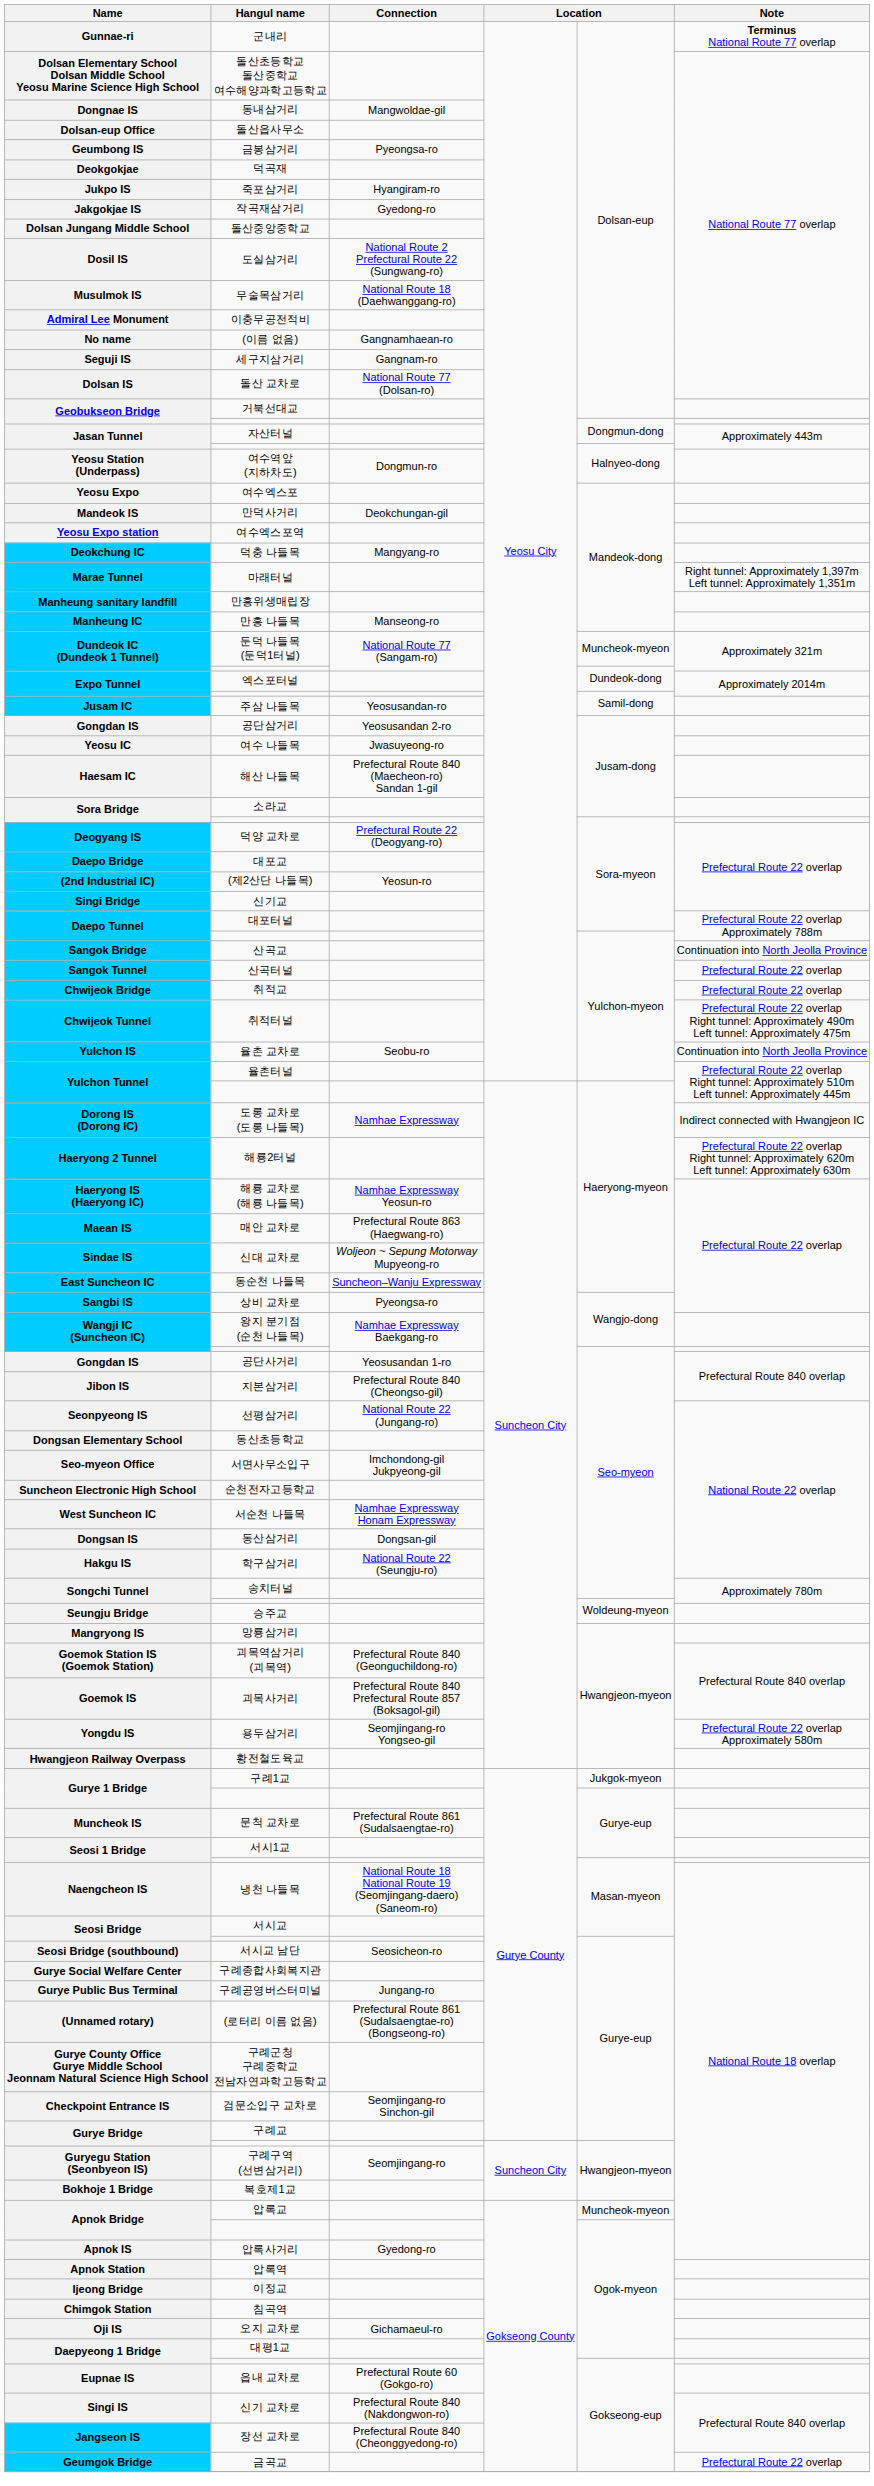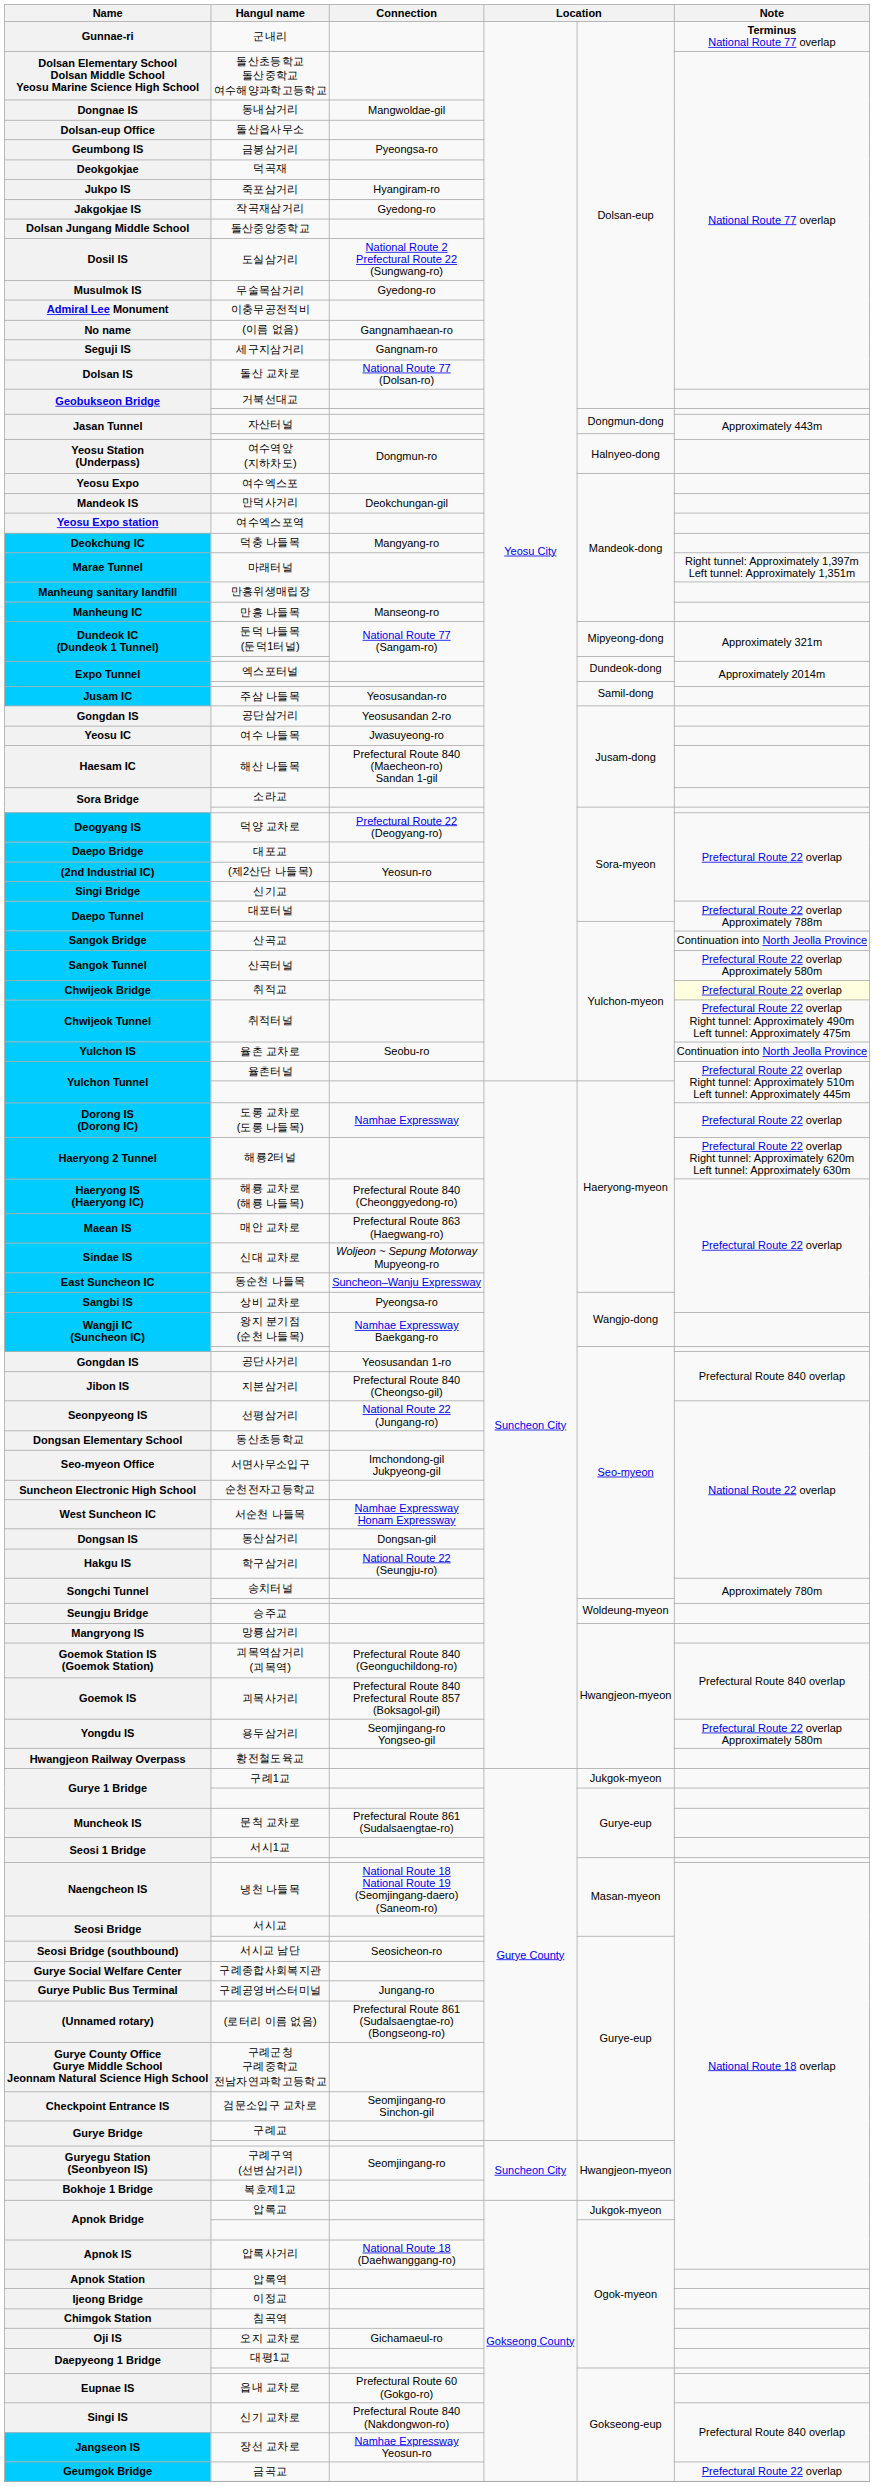무술목삼거리 | Connection: National Route 18 (Daehwanggang-ro) -> Gyedong-ro
둔덕 나들목 (둔덕1터널) | column 5: Muncheok-myeon -> Mipyeong-dong
산곡터널 | Note: Prefectural Route 22 overlap -> Prefectural Route 22 overlap Approximately 580m
취적교 | Note: no background -> lightyellow background
도롱 교차로 (도롱 나들목) | Note: Indirect connected with Hwangjeon IC -> Prefectural Route 22 overlap
해룡 교차로 (해룡 나들목) | Connection: Namhae Expressway Yeosun-ro -> Prefectural Route 840 (Cheonggyedong-ro)
압록교 | column 5: Muncheok-myeon -> Jukgok-myeon
압록사거리 | Connection: Gyedong-ro -> National Route 18 (Daehwanggang-ro)
장선 교차로 | Connection: Prefectural Route 840 (Cheonggyedong-ro) -> Namhae Expressway Yeosun-ro
